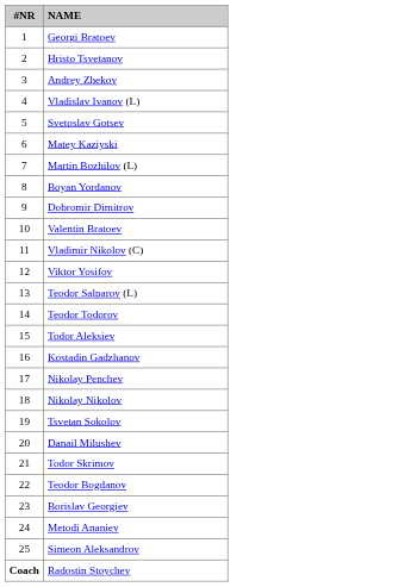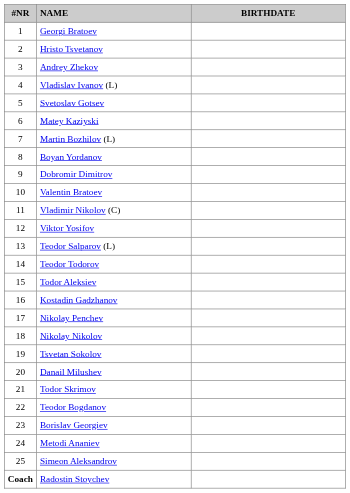+ column: BIRTHDATE
